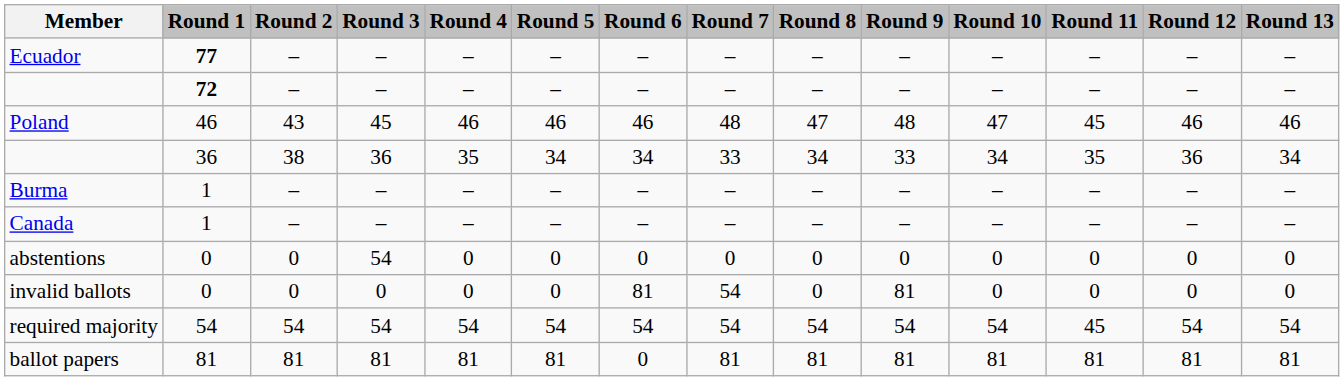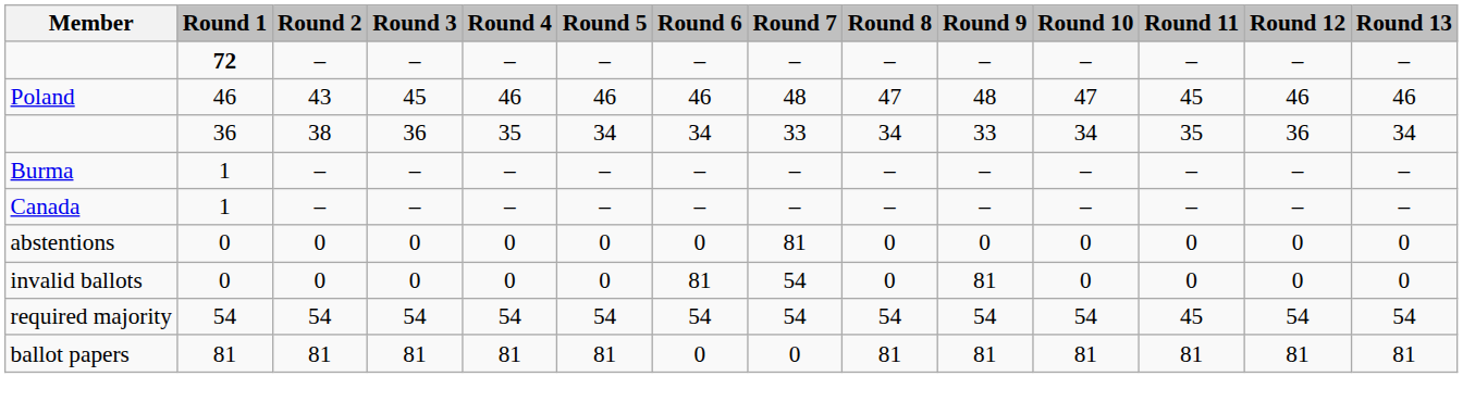- row: Ecuador | 77 | – | – | – | – | – | – | – | – | – | – | – | –
abstentions | Round 3: 54 -> 0
abstentions | Round 7: 0 -> 81
ballot papers | Round 7: 81 -> 0
